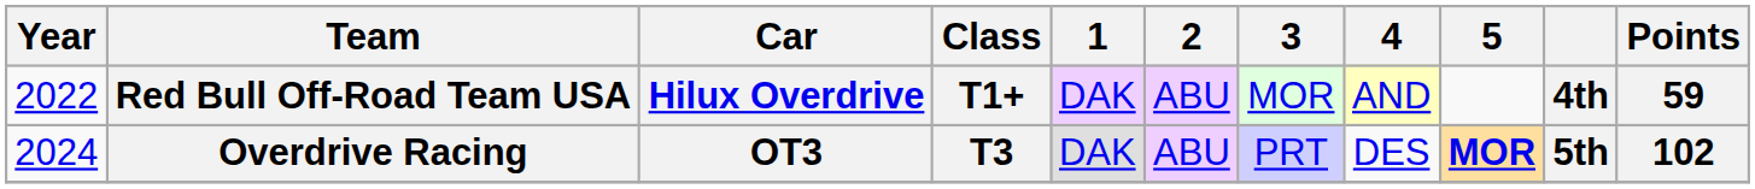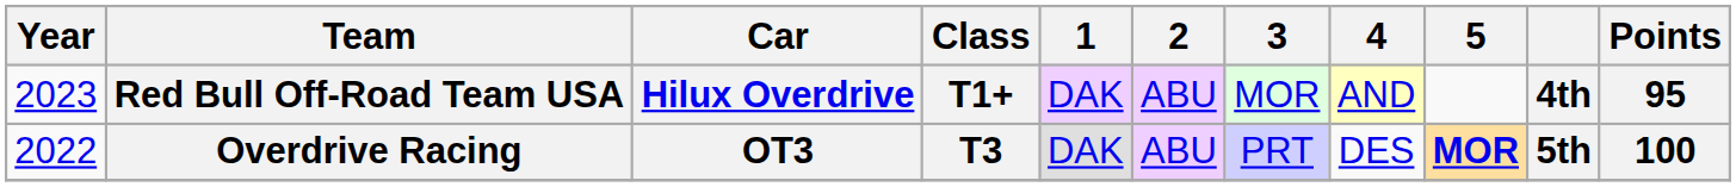Red Bull Off-Road Team USA | Year: 2022 -> 2023
Red Bull Off-Road Team USA | Points: 59 -> 95
Overdrive Racing | Year: 2024 -> 2022
Overdrive Racing | Points: 102 -> 100
